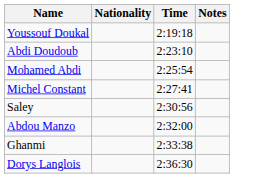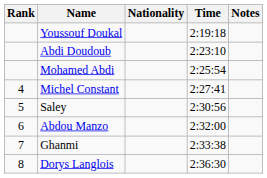+ column: Rank | 4 | 5 | 6 | 7 | 8
